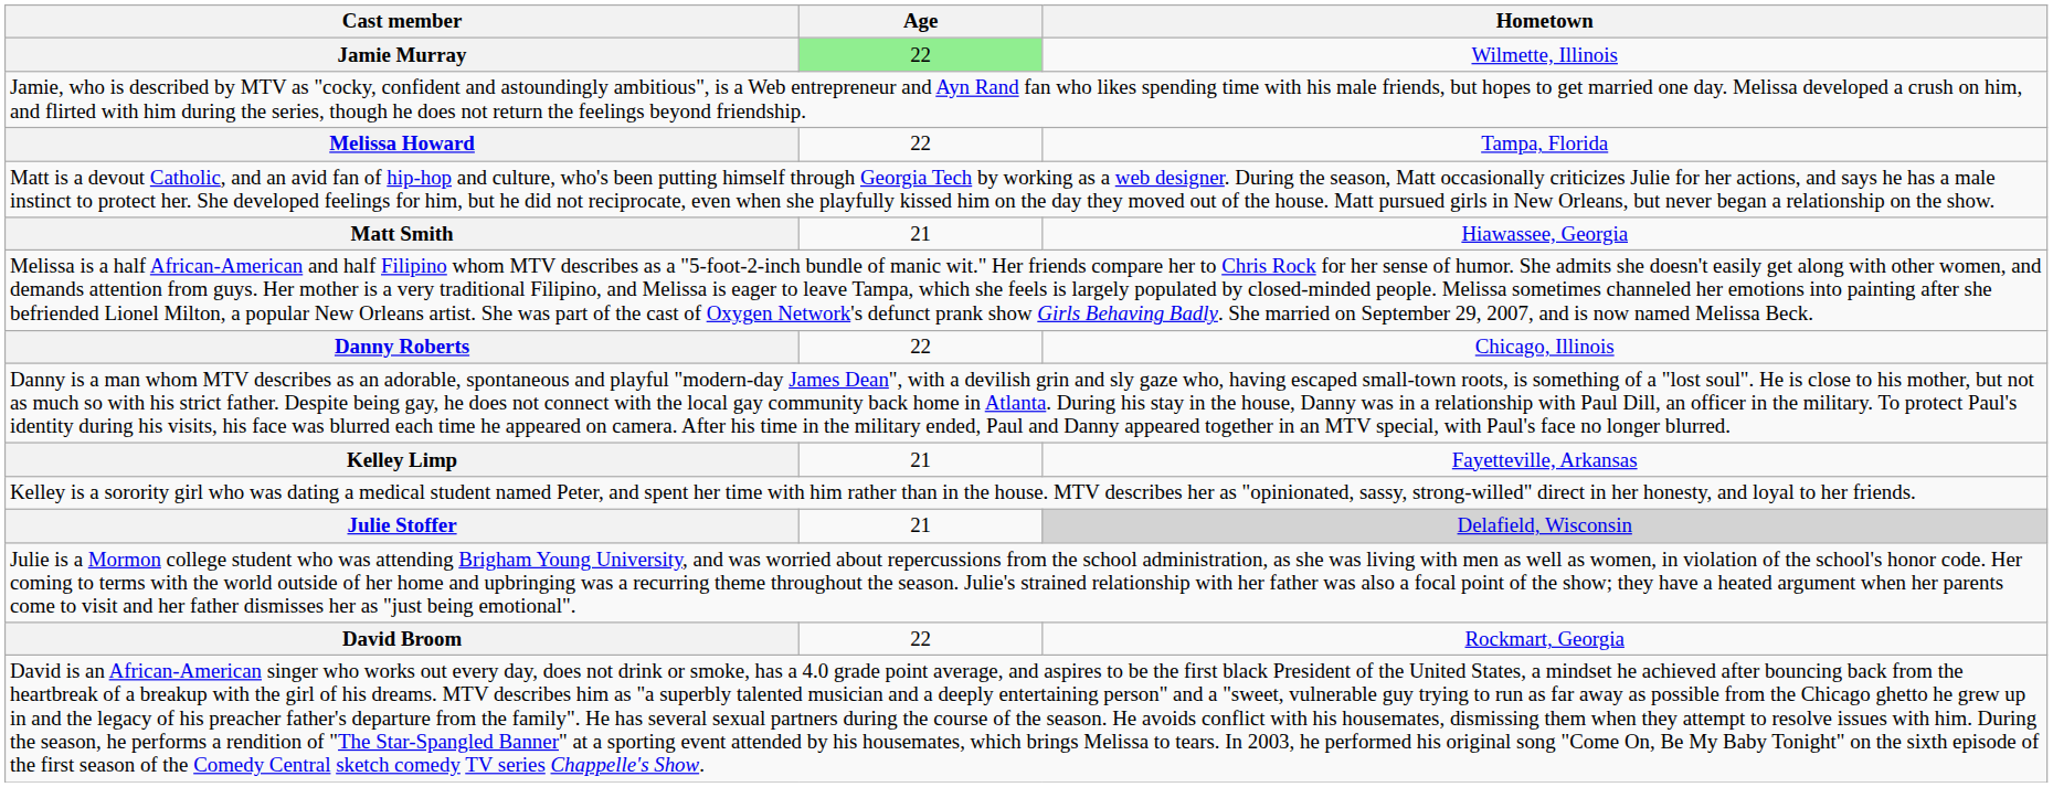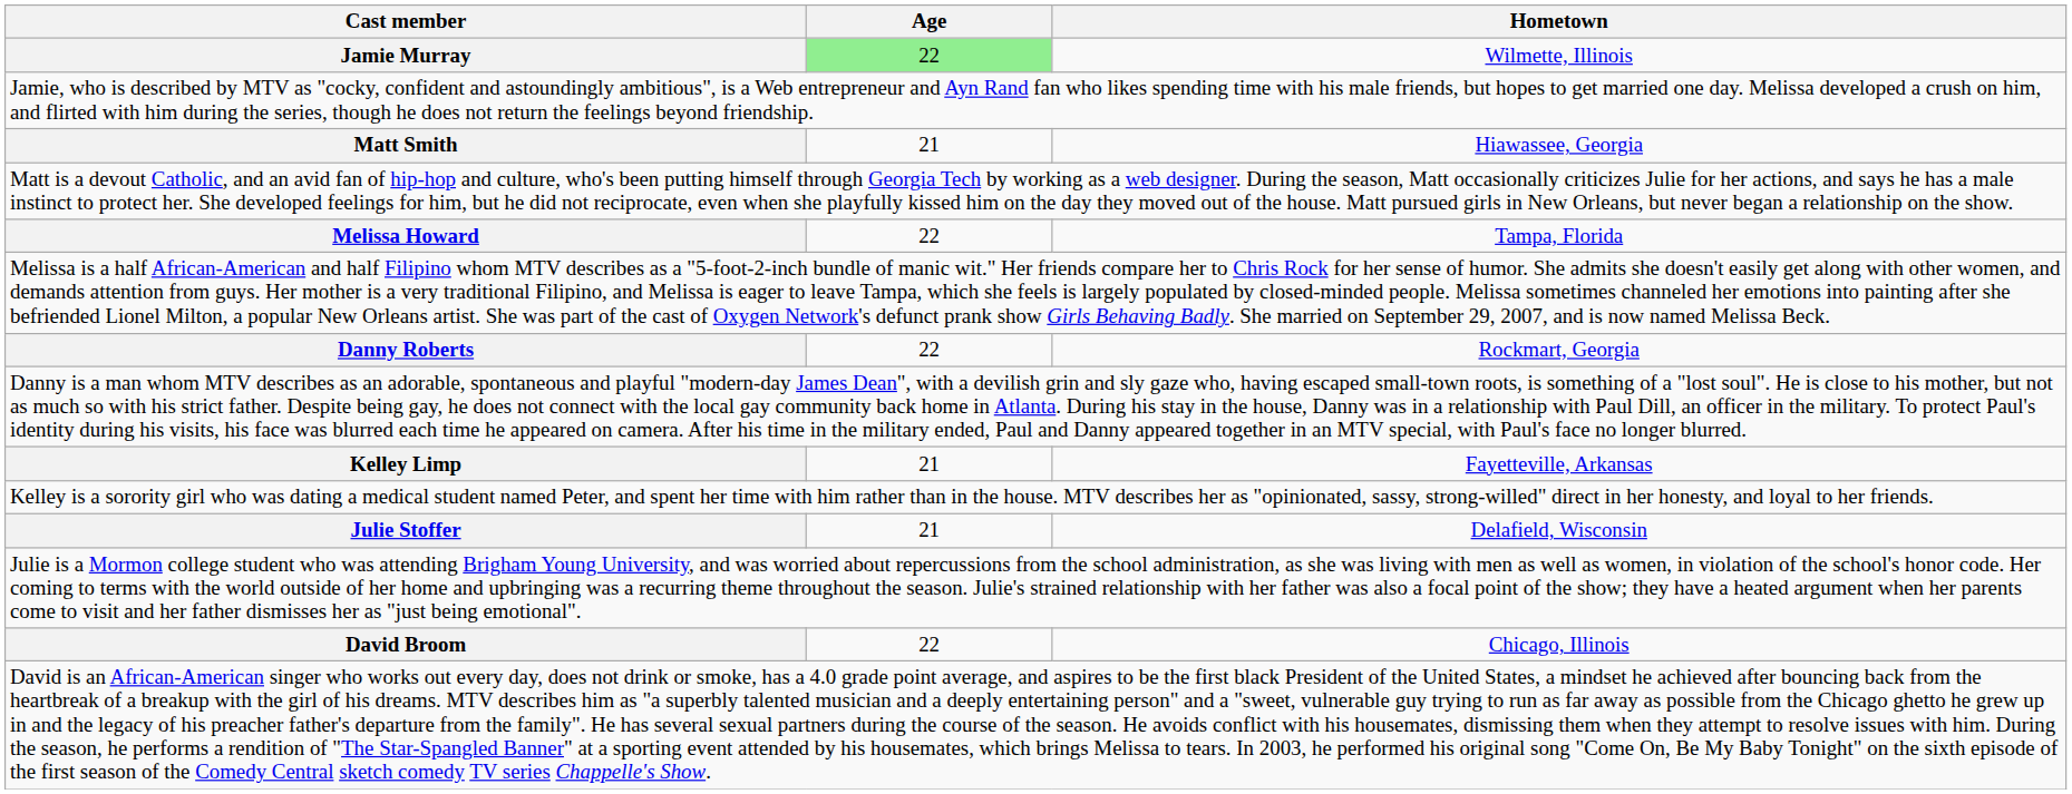rows swapped: Matt Smith <-> Melissa Howard
Danny Roberts | Hometown: Chicago, Illinois -> Rockmart, Georgia
Julie Stoffer | Hometown: lightgrey background -> no background
David Broom | Hometown: Rockmart, Georgia -> Chicago, Illinois
